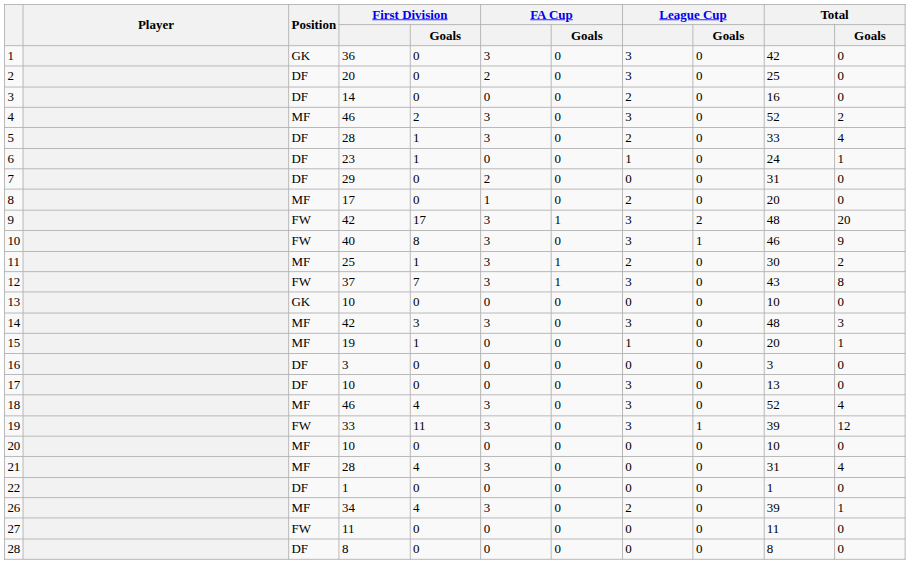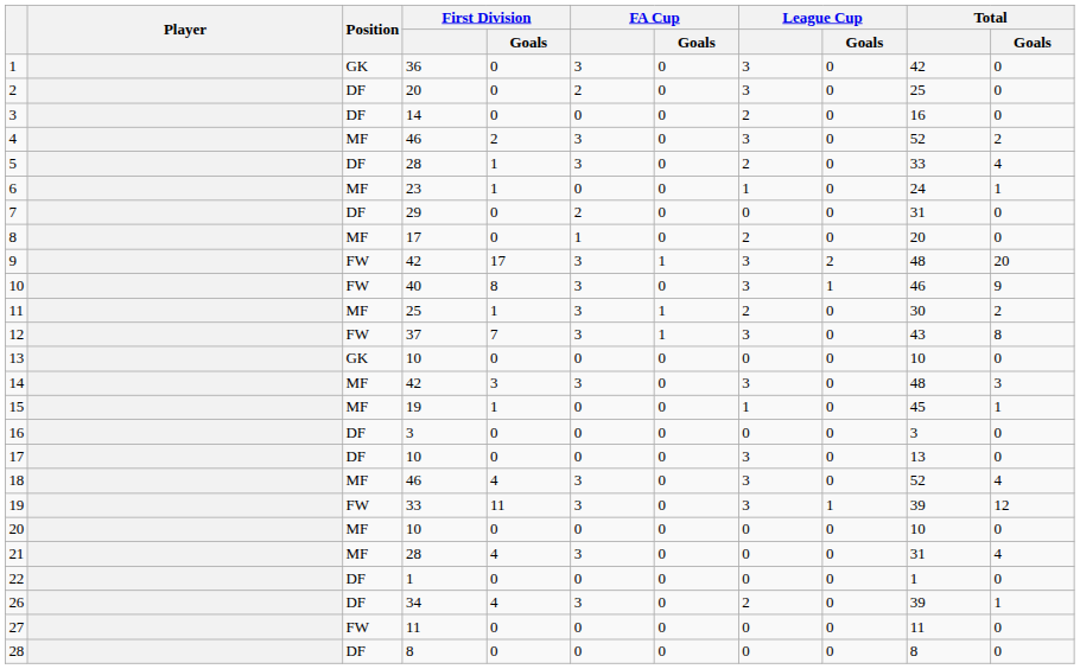6 | Position: DF -> MF
15 | Total: 20 -> 45
26 | Position: MF -> DF
